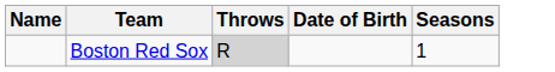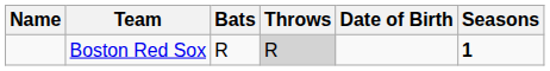+ column: Bats | R
Boston Red Sox | Seasons: normal -> bold
